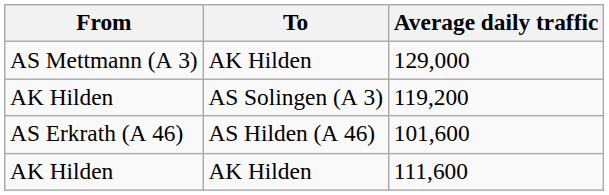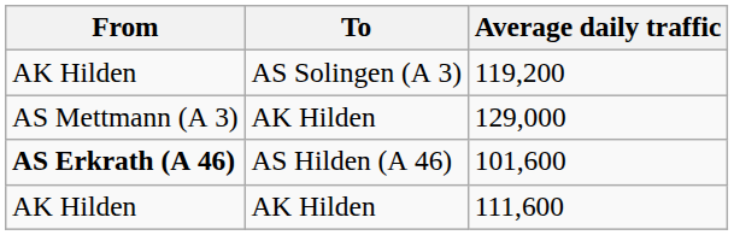rows swapped: 129,000 <-> 119,200
101,600 | From: normal -> bold
